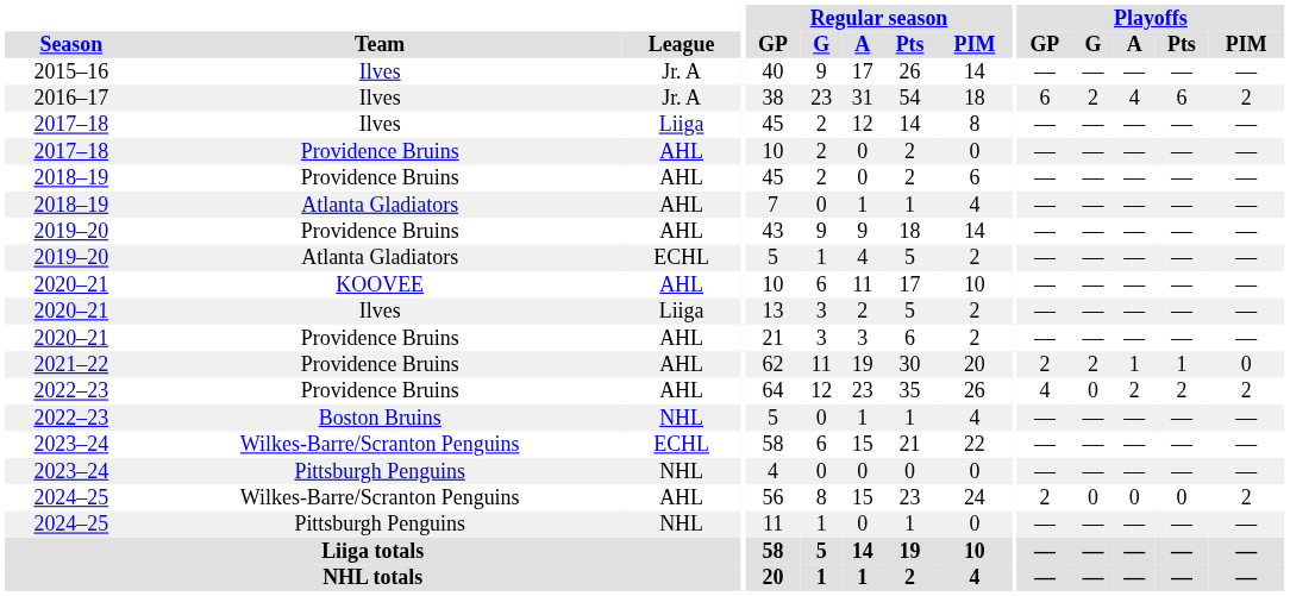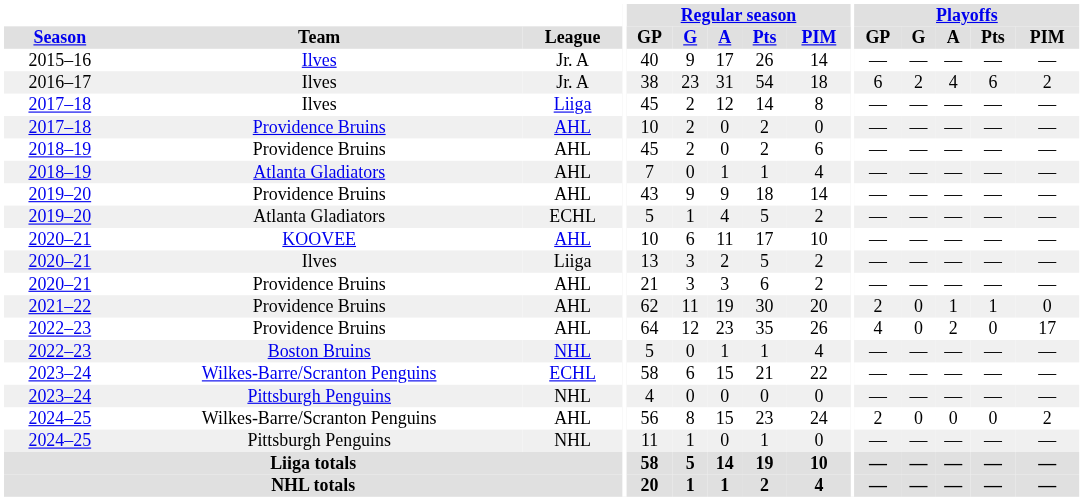2021–22 | Playoffs / G: 2 -> 0
2022–23 / Providence Bruins | Playoffs / Pts: 2 -> 0
2022–23 / Providence Bruins | Playoffs / PIM: 2 -> 17
